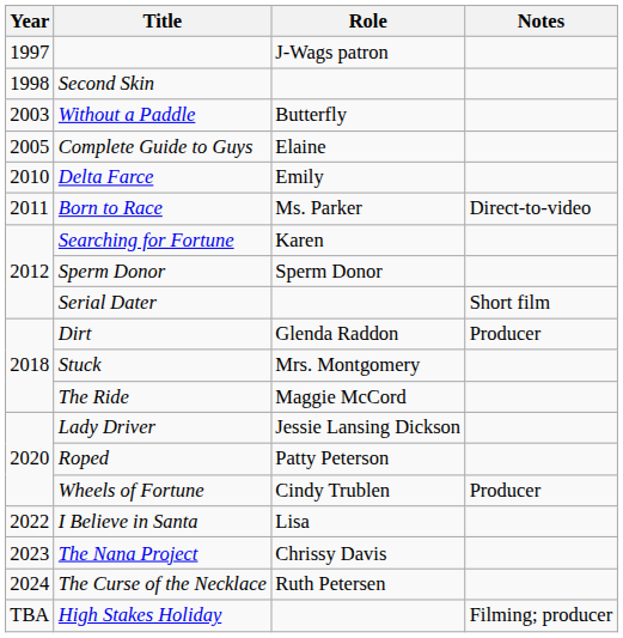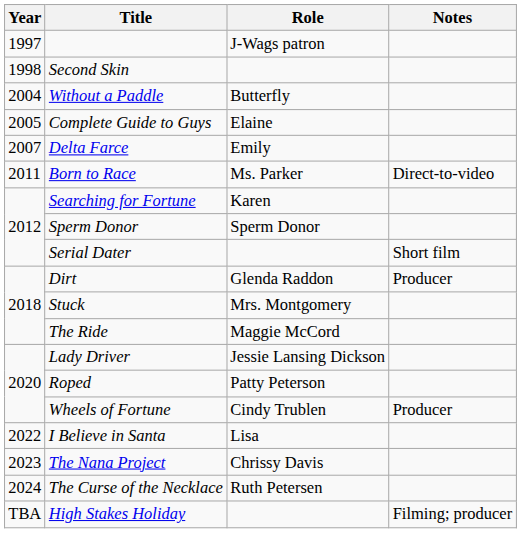Without a Paddle | Year: 2003 -> 2004
Delta Farce | Year: 2010 -> 2007
